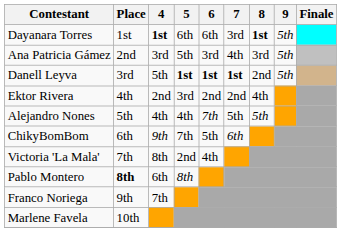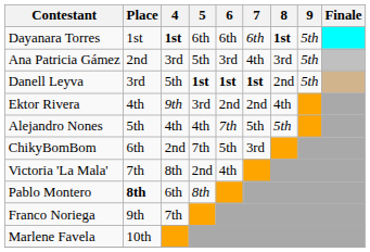Dayanara Torres | 7: 3rd -> 6th
Ektor Rivera | 4: 2nd -> 9th
ChikyBomBom | 4: 9th -> 2nd
ChikyBomBom | 7: 6th -> 3rd
